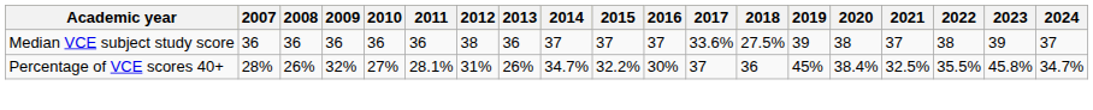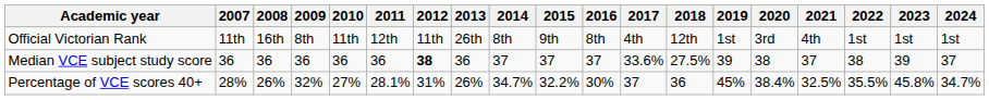+ row: Official Victorian Rank | 11th | 16th | 8th | 11th | 12th | 11th | 26th | 8th | 9th | 8th | 4th | 12th | 1st | 3rd | 4th | 1st | 1st | 1st
Median VCE subject study score | 2012: normal -> bold
